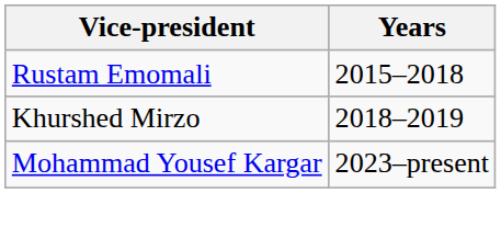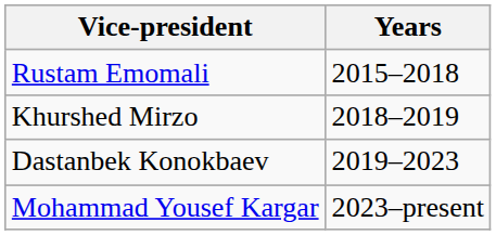+ row: Dastanbek Konokbaev | 2019–2023
